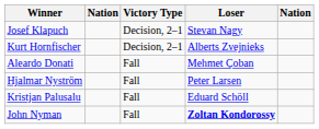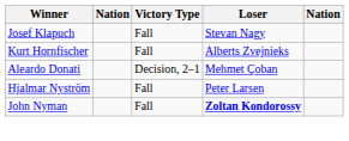Josef Klapuch | Victory Type: Decision, 2–1 -> Fall
Kurt Hornfischer | Victory Type: Decision, 2–1 -> Fall
Aleardo Donati | Victory Type: Fall -> Decision, 2–1
- row: Kristjan Palusalu | Fall | Eduard Schöll
